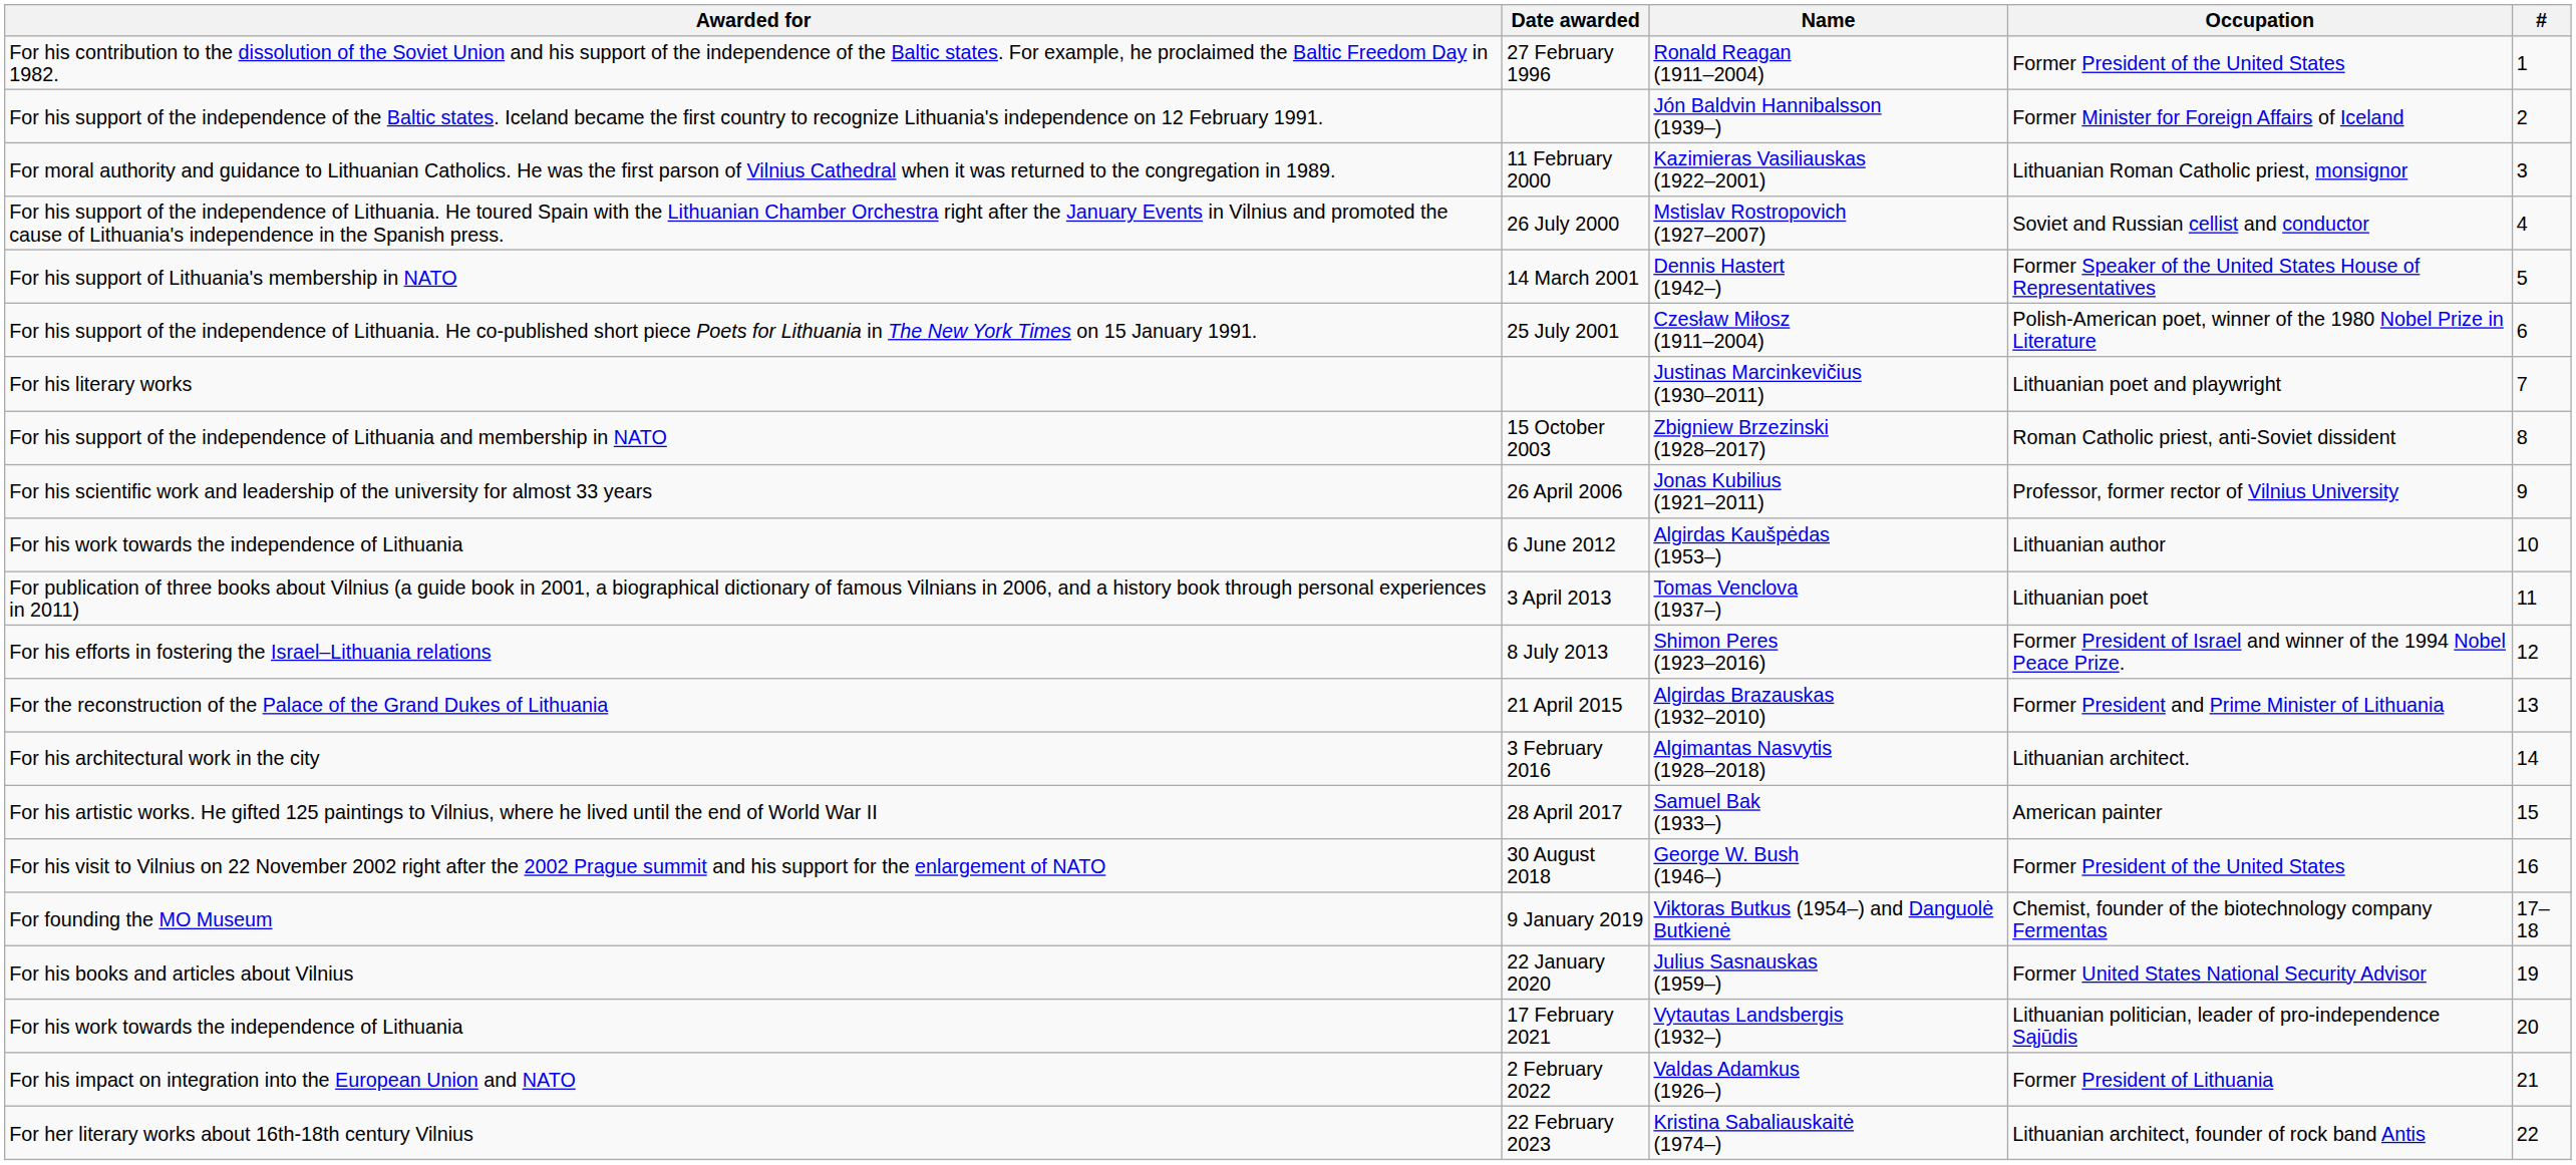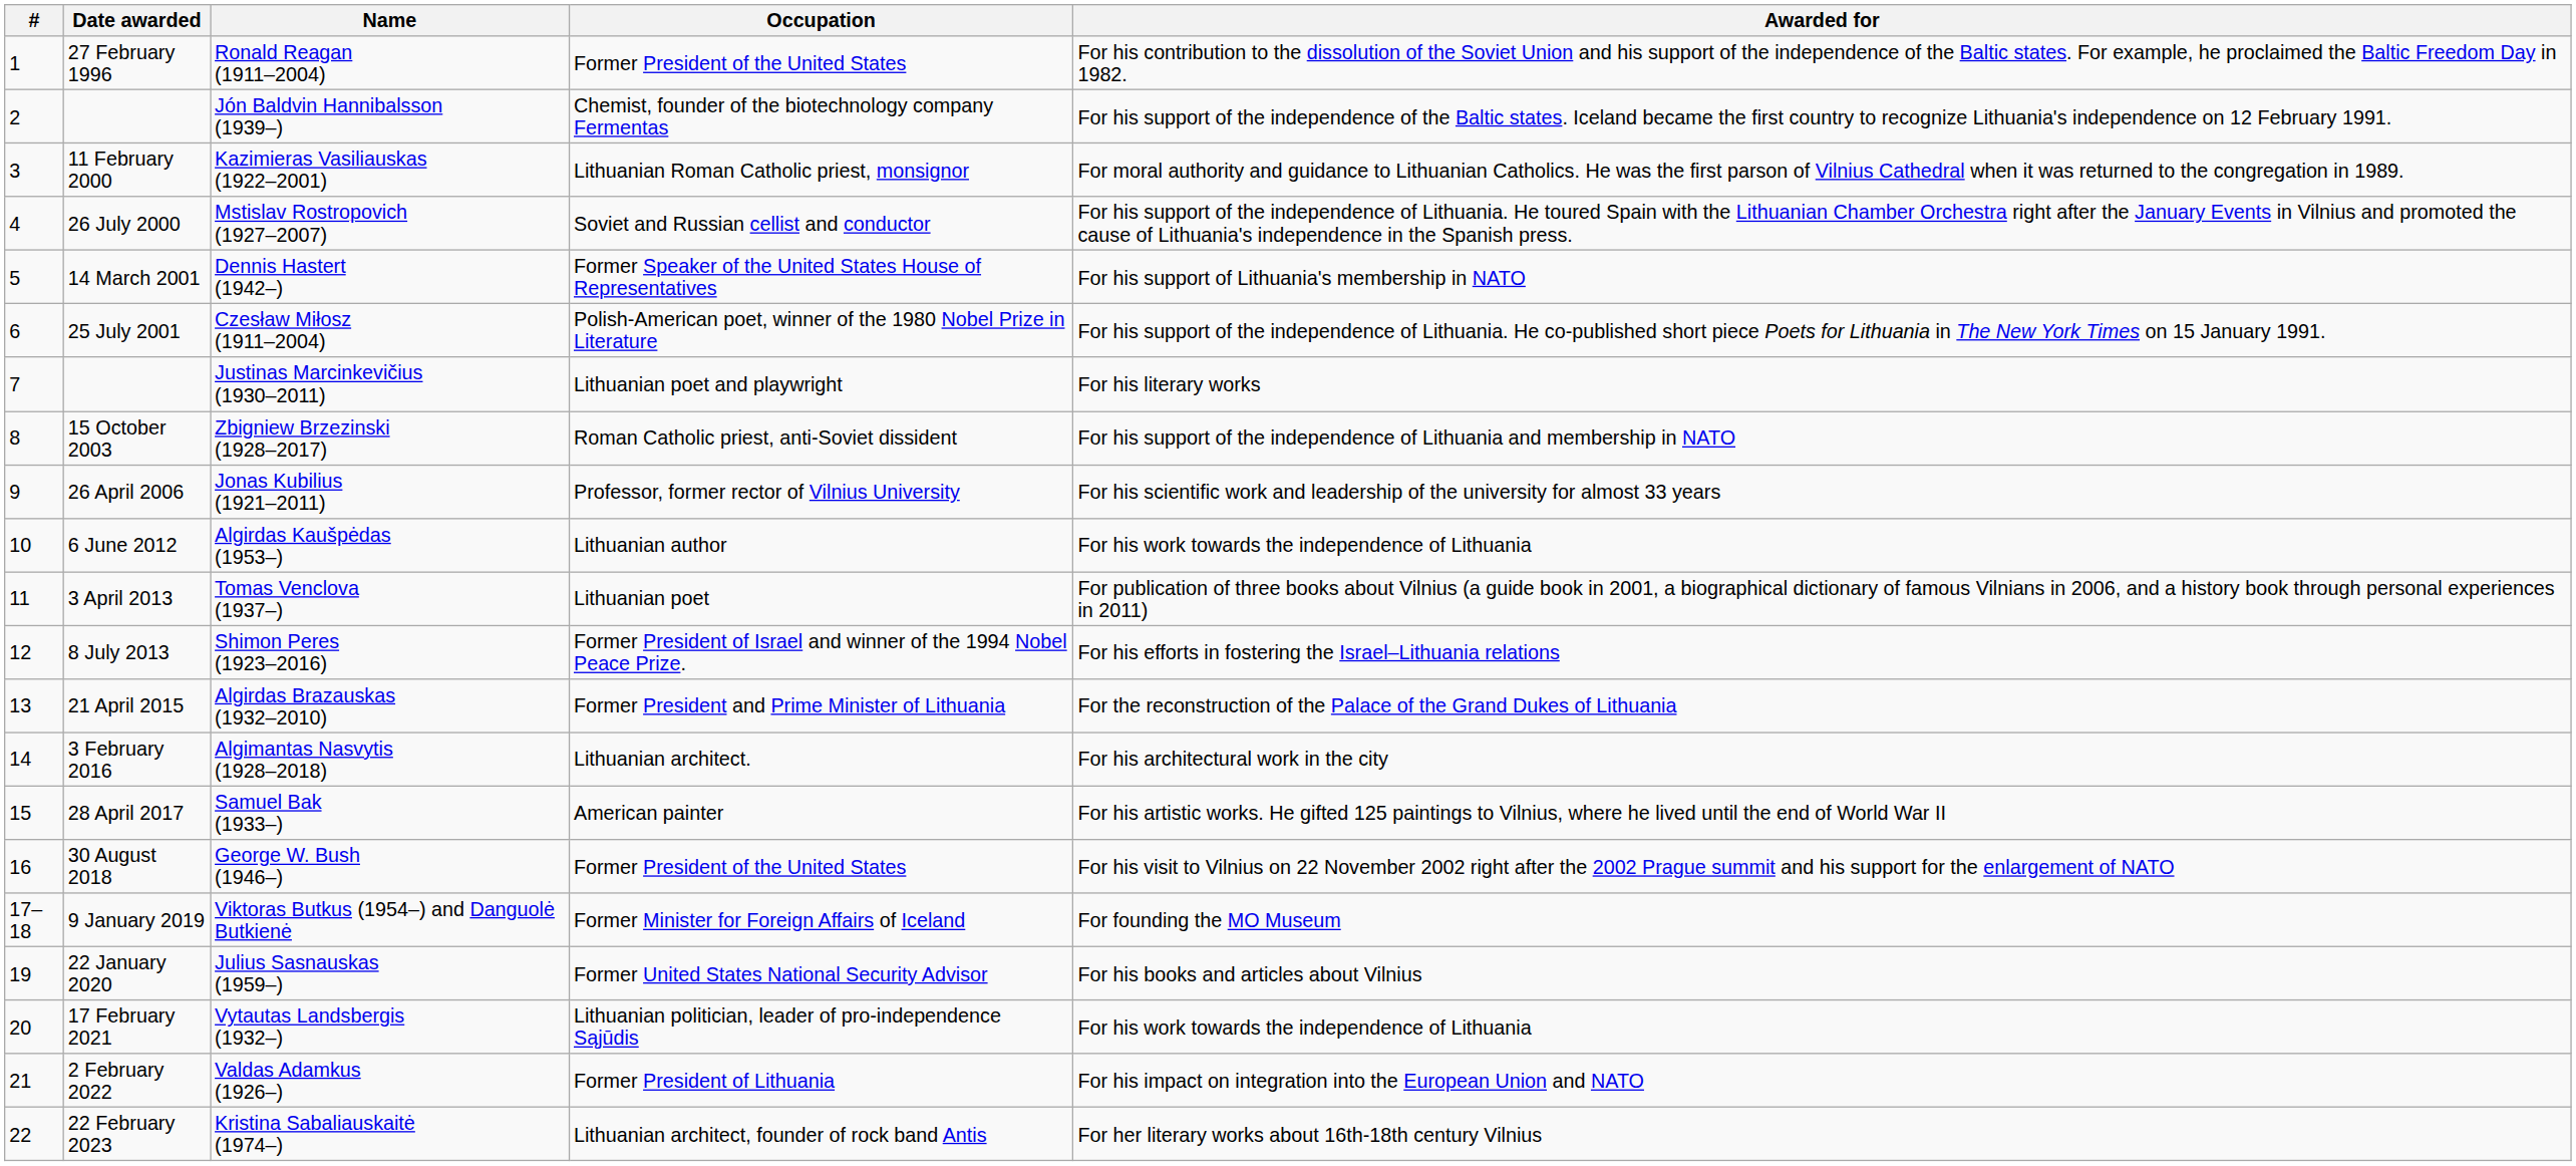columns swapped: # <-> Awarded for
Jón Baldvin Hannibalsson (1939–) | Occupation: Former Minister for Foreign Affairs of Iceland -> Chemist, founder of the biotechnology company Fermentas
Viktoras Butkus (1954–) and Danguolė Butkienė | Occupation: Chemist, founder of the biotechnology company Fermentas -> Former Minister for Foreign Affairs of Iceland
